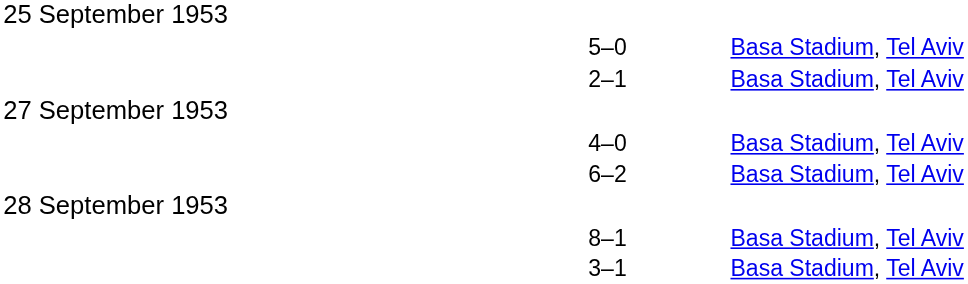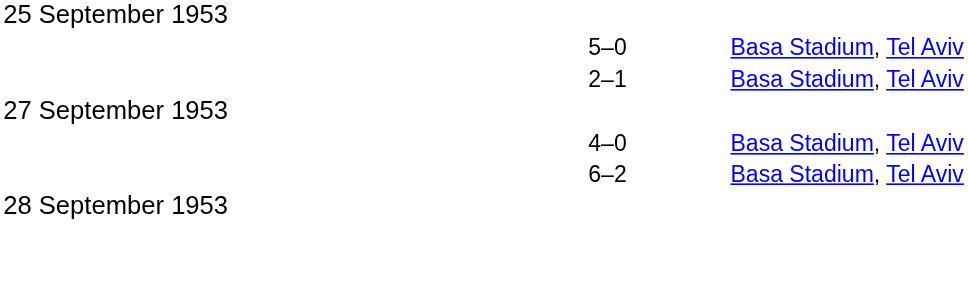- row: 8–1 | Basa Stadium, Tel Aviv
- row: 3–1 | Basa Stadium, Tel Aviv
